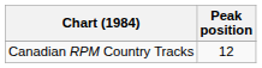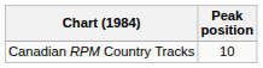Canadian RPM Country Tracks | Peak position: 12 -> 10
